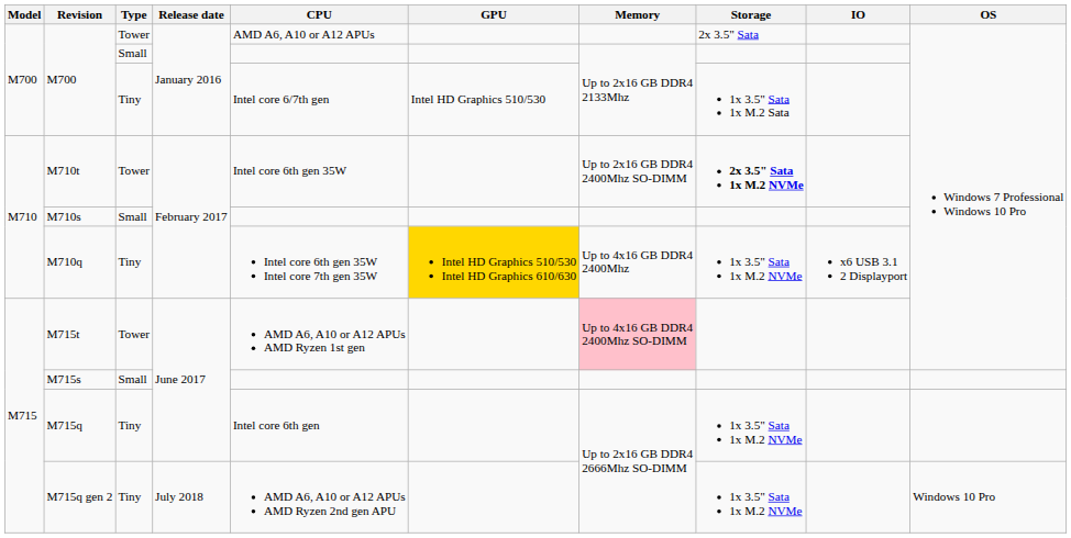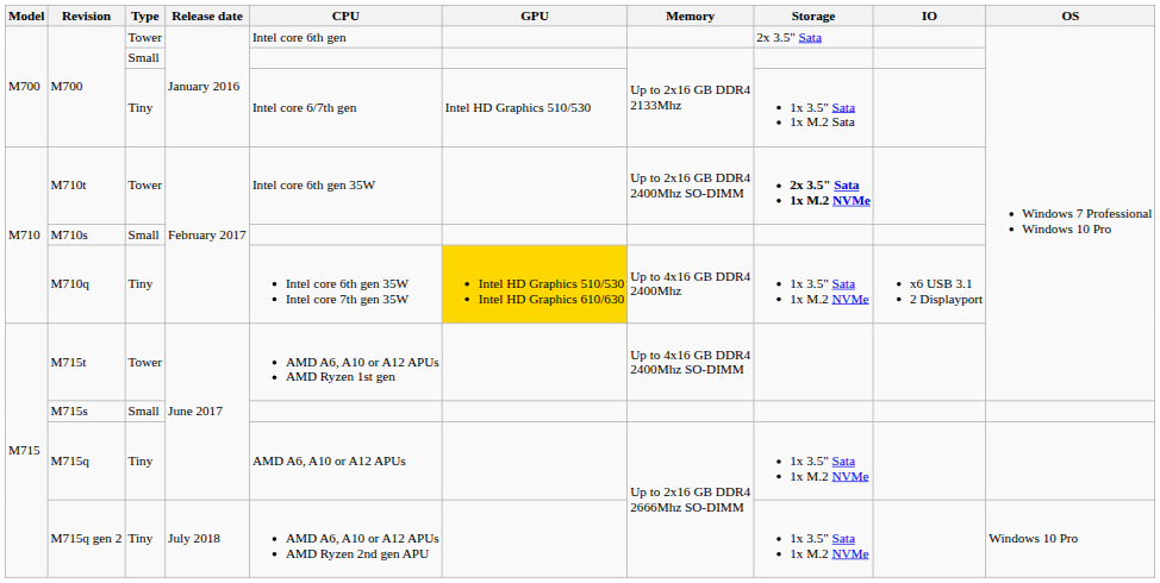M700 / Tower | CPU: AMD A6, A10 or A12 APUs -> Intel core 6th gen
M715t | Memory: pink background -> no background
M715q | CPU: Intel core 6th gen -> AMD A6, A10 or A12 APUs
